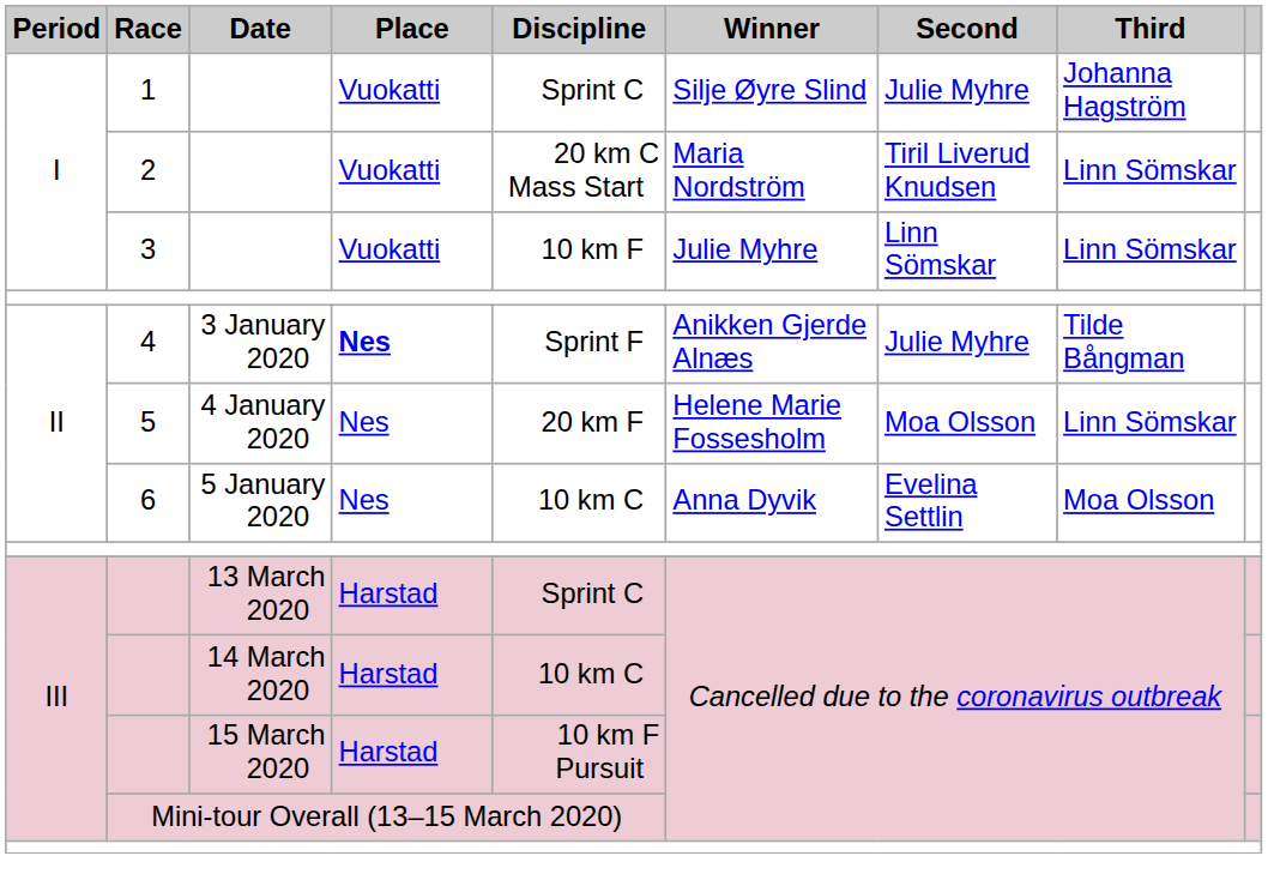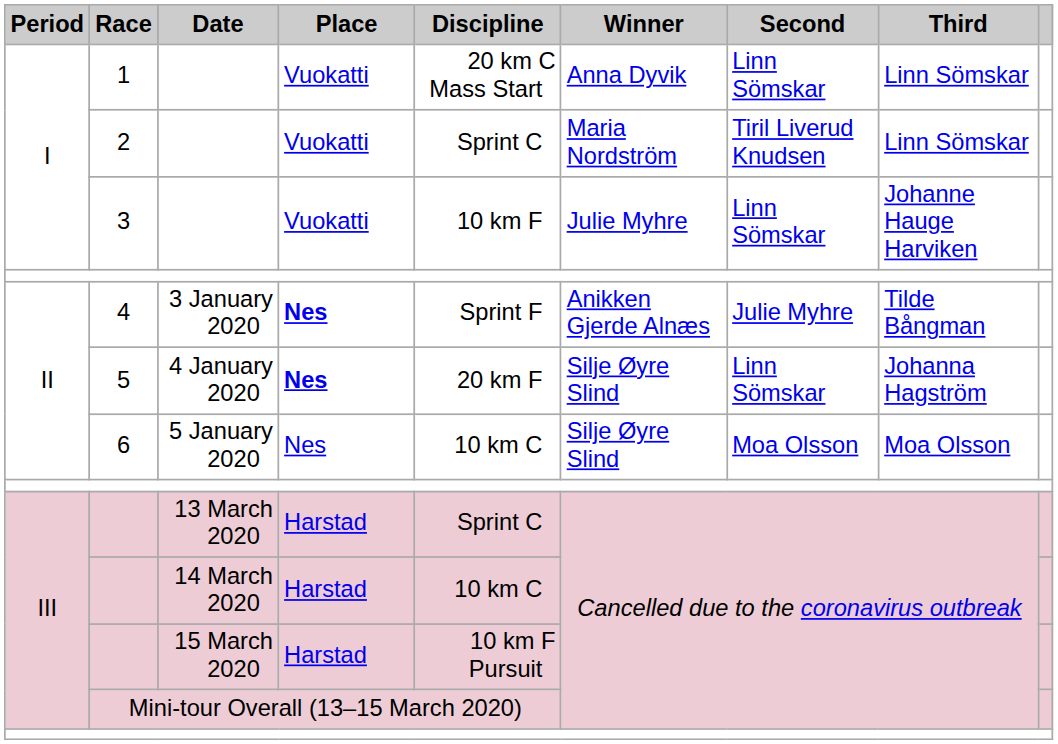1 | Discipline: Sprint C -> 20 km C Mass Start
1 | Winner: Silje Øyre Slind -> Anna Dyvik
1 | Second: Julie Myhre -> Linn Sömskar
1 | Third: Johanna Hagström -> Linn Sömskar
2 | Discipline: 20 km C Mass Start -> Sprint C
3 | Third: Linn Sömskar -> Johanne Hauge Harviken
5 | Place: normal -> bold
5 | Winner: Helene Marie Fossesholm -> Silje Øyre Slind
5 | Second: Moa Olsson -> Linn Sömskar
5 | Third: Linn Sömskar -> Johanna Hagström
6 | Winner: Anna Dyvik -> Silje Øyre Slind
6 | Second: Evelina Settlin -> Moa Olsson
